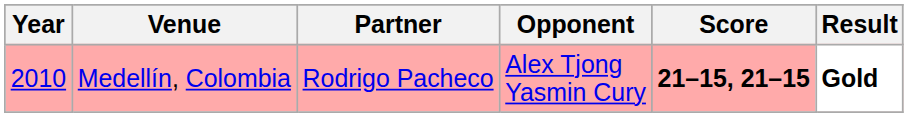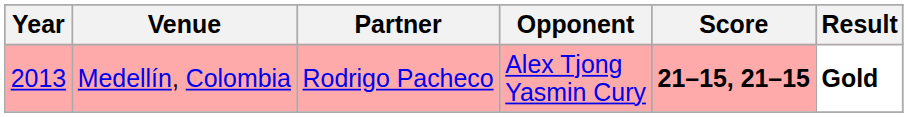Medellín, Colombia | Year: 2010 -> 2013
